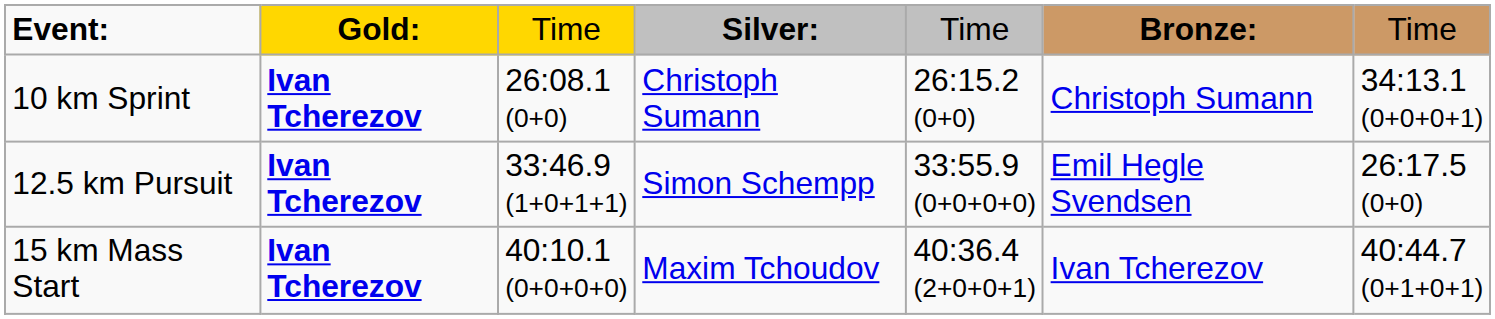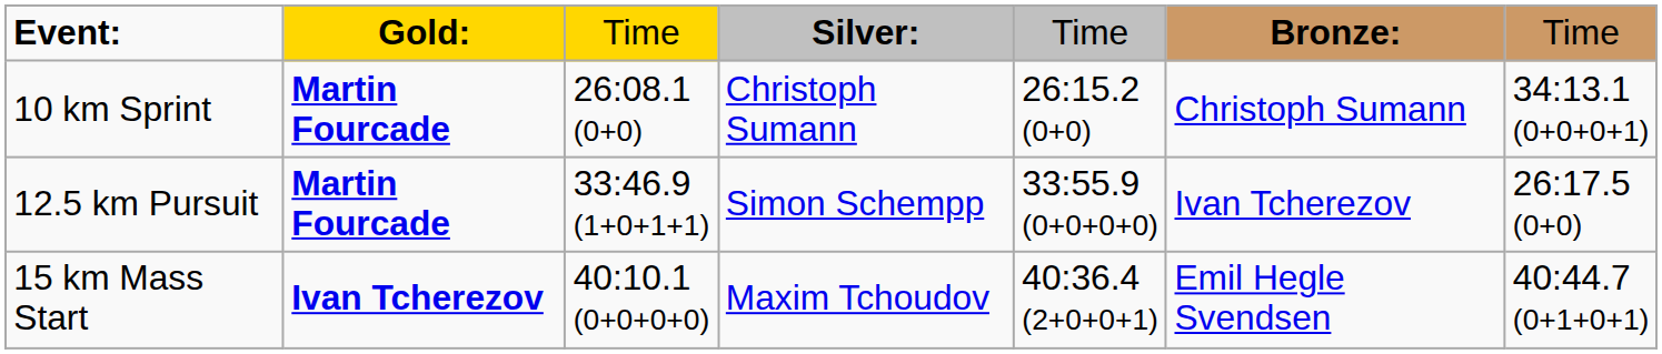10 km Sprint | column 2: Ivan Tcherezov -> Martin Fourcade
12.5 km Pursuit | column 2: Ivan Tcherezov -> Martin Fourcade
12.5 km Pursuit | column 6: Emil Hegle Svendsen -> Ivan Tcherezov
15 km Mass Start | column 6: Ivan Tcherezov -> Emil Hegle Svendsen
